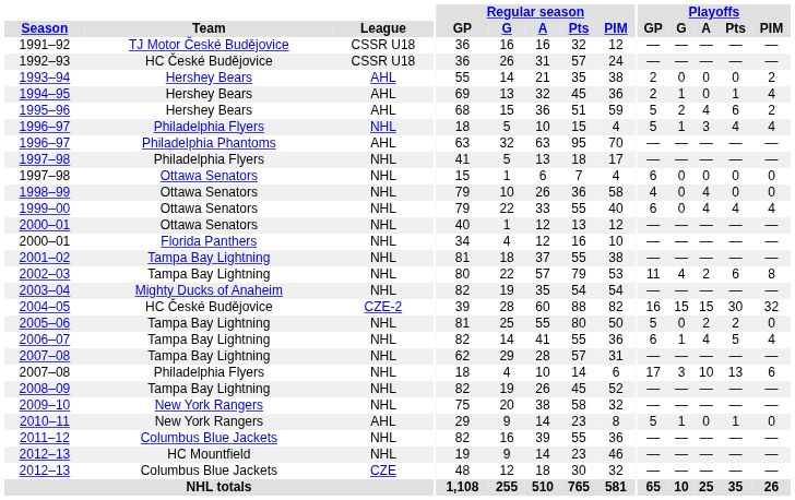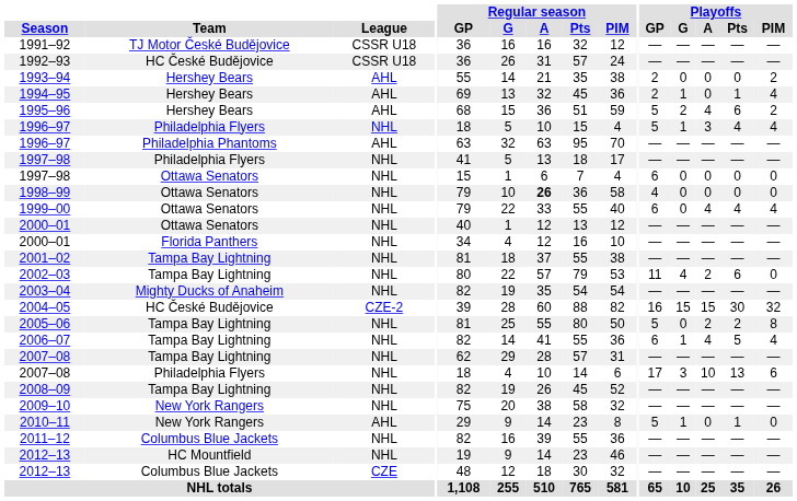1998–99 | Regular season / A: normal -> bold
1998–99 | Playoffs / A: 4 -> 0
2002–03 | Playoffs / PIM: 8 -> 0
2005–06 | Playoffs / PIM: 0 -> 8
